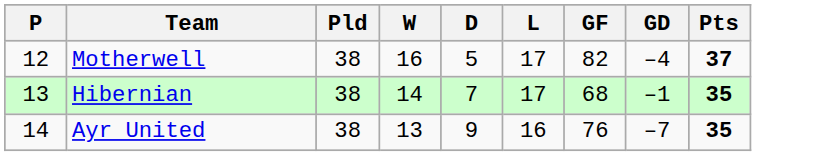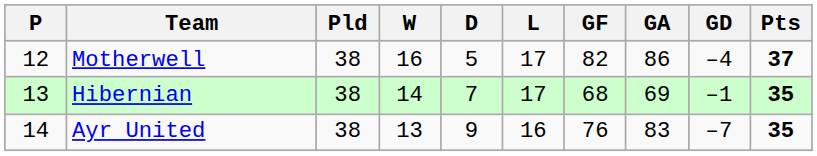+ column: GA | 86 | 69 | 83
